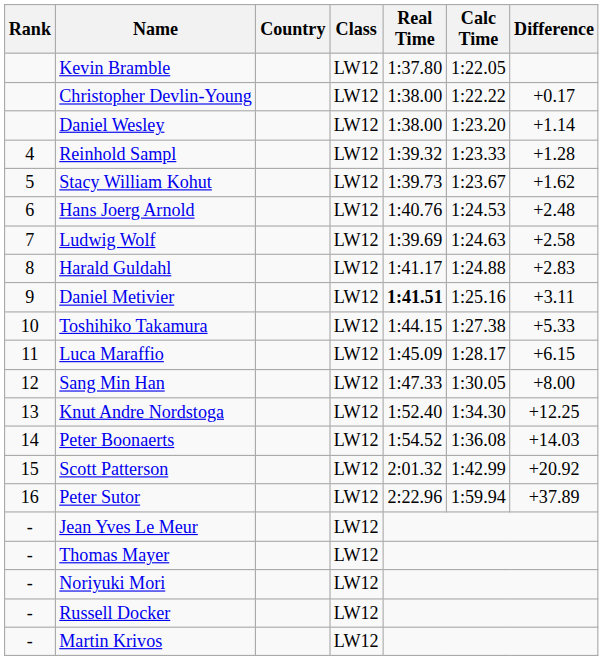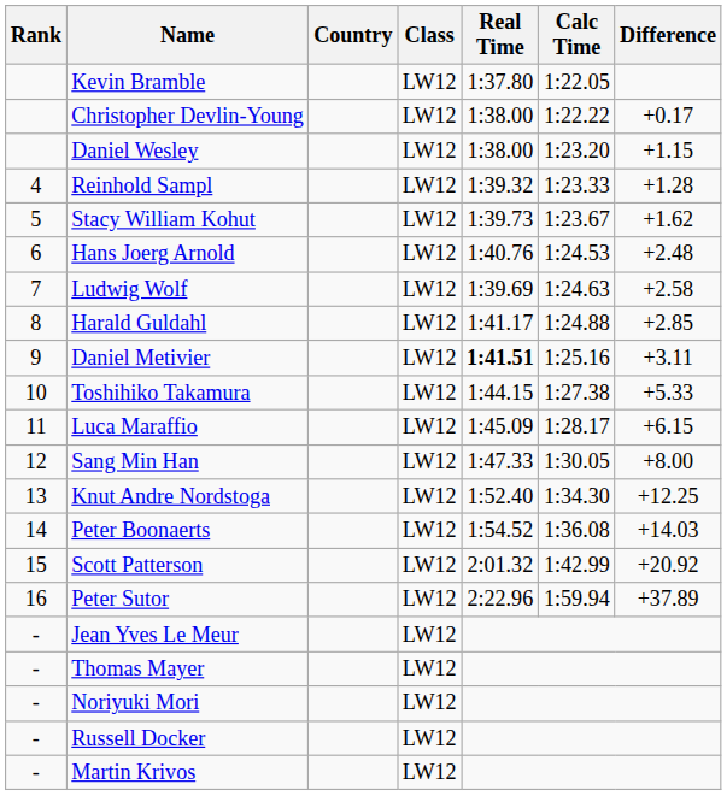Daniel Wesley | Difference: +1.14 -> +1.15
Harald Guldahl | Difference: +2.83 -> +2.85
